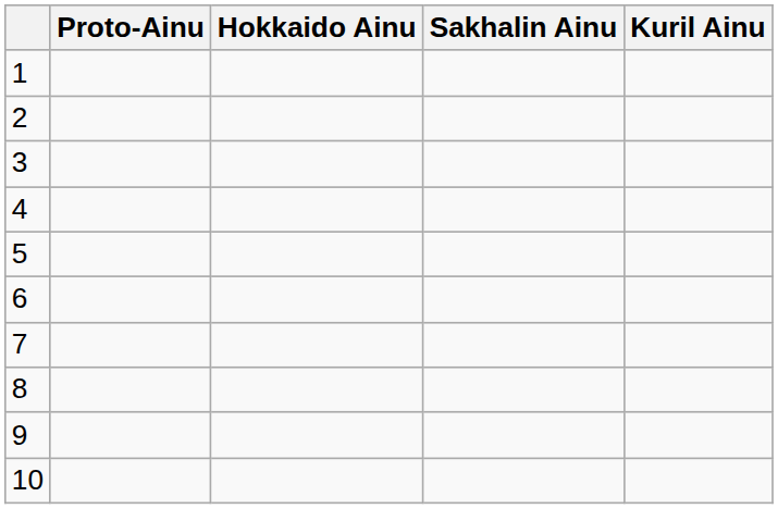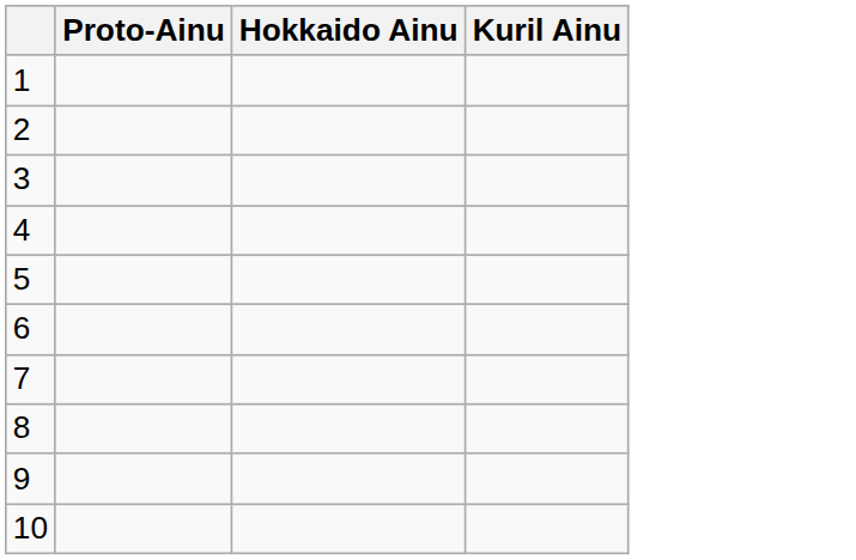- column: Sakhalin Ainu
